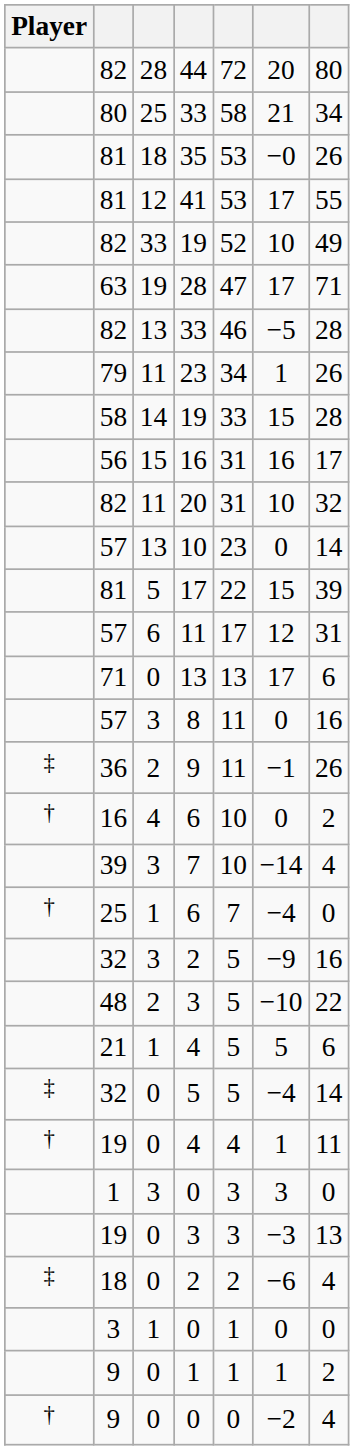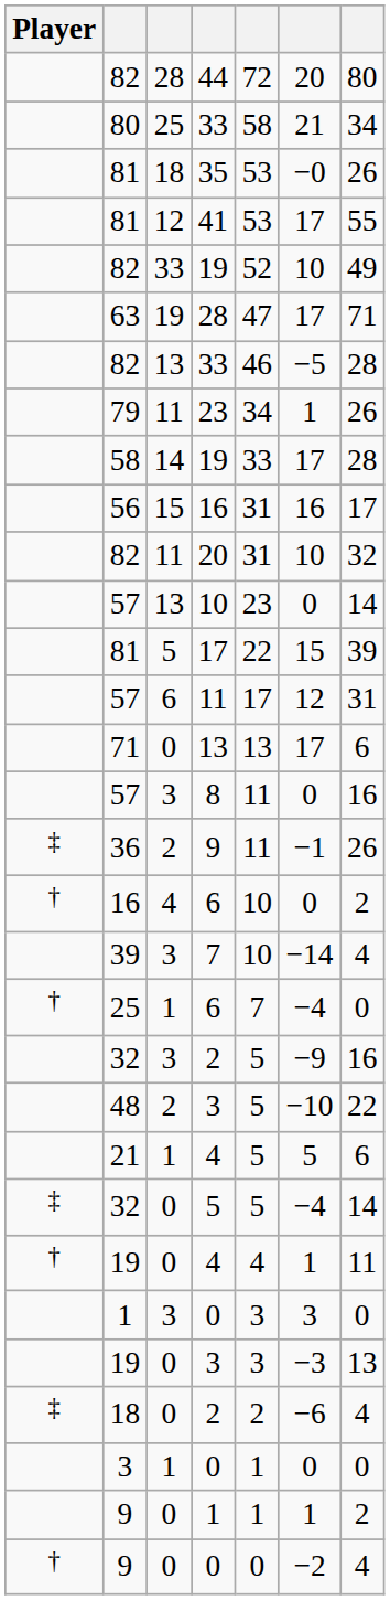58 / 19 | column 6: 15 -> 17
